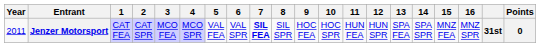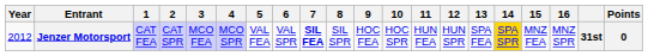Jenzer Motorsport | Year: 2011 -> 2012
Jenzer Motorsport | 14: no background -> gold background
